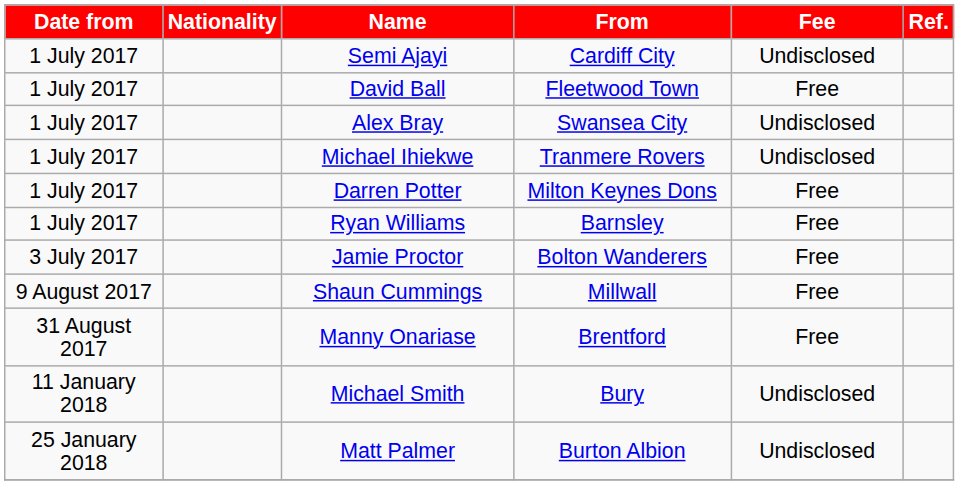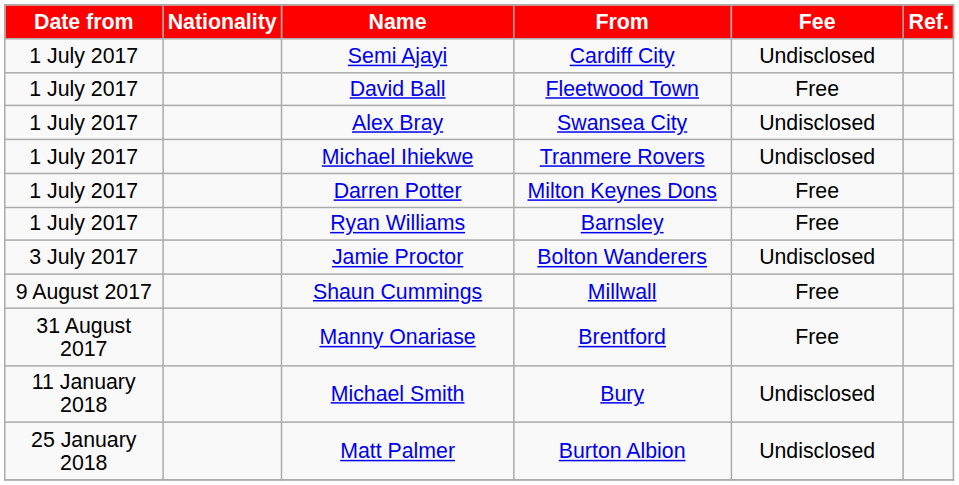Jamie Proctor | Fee: Free -> Undisclosed
